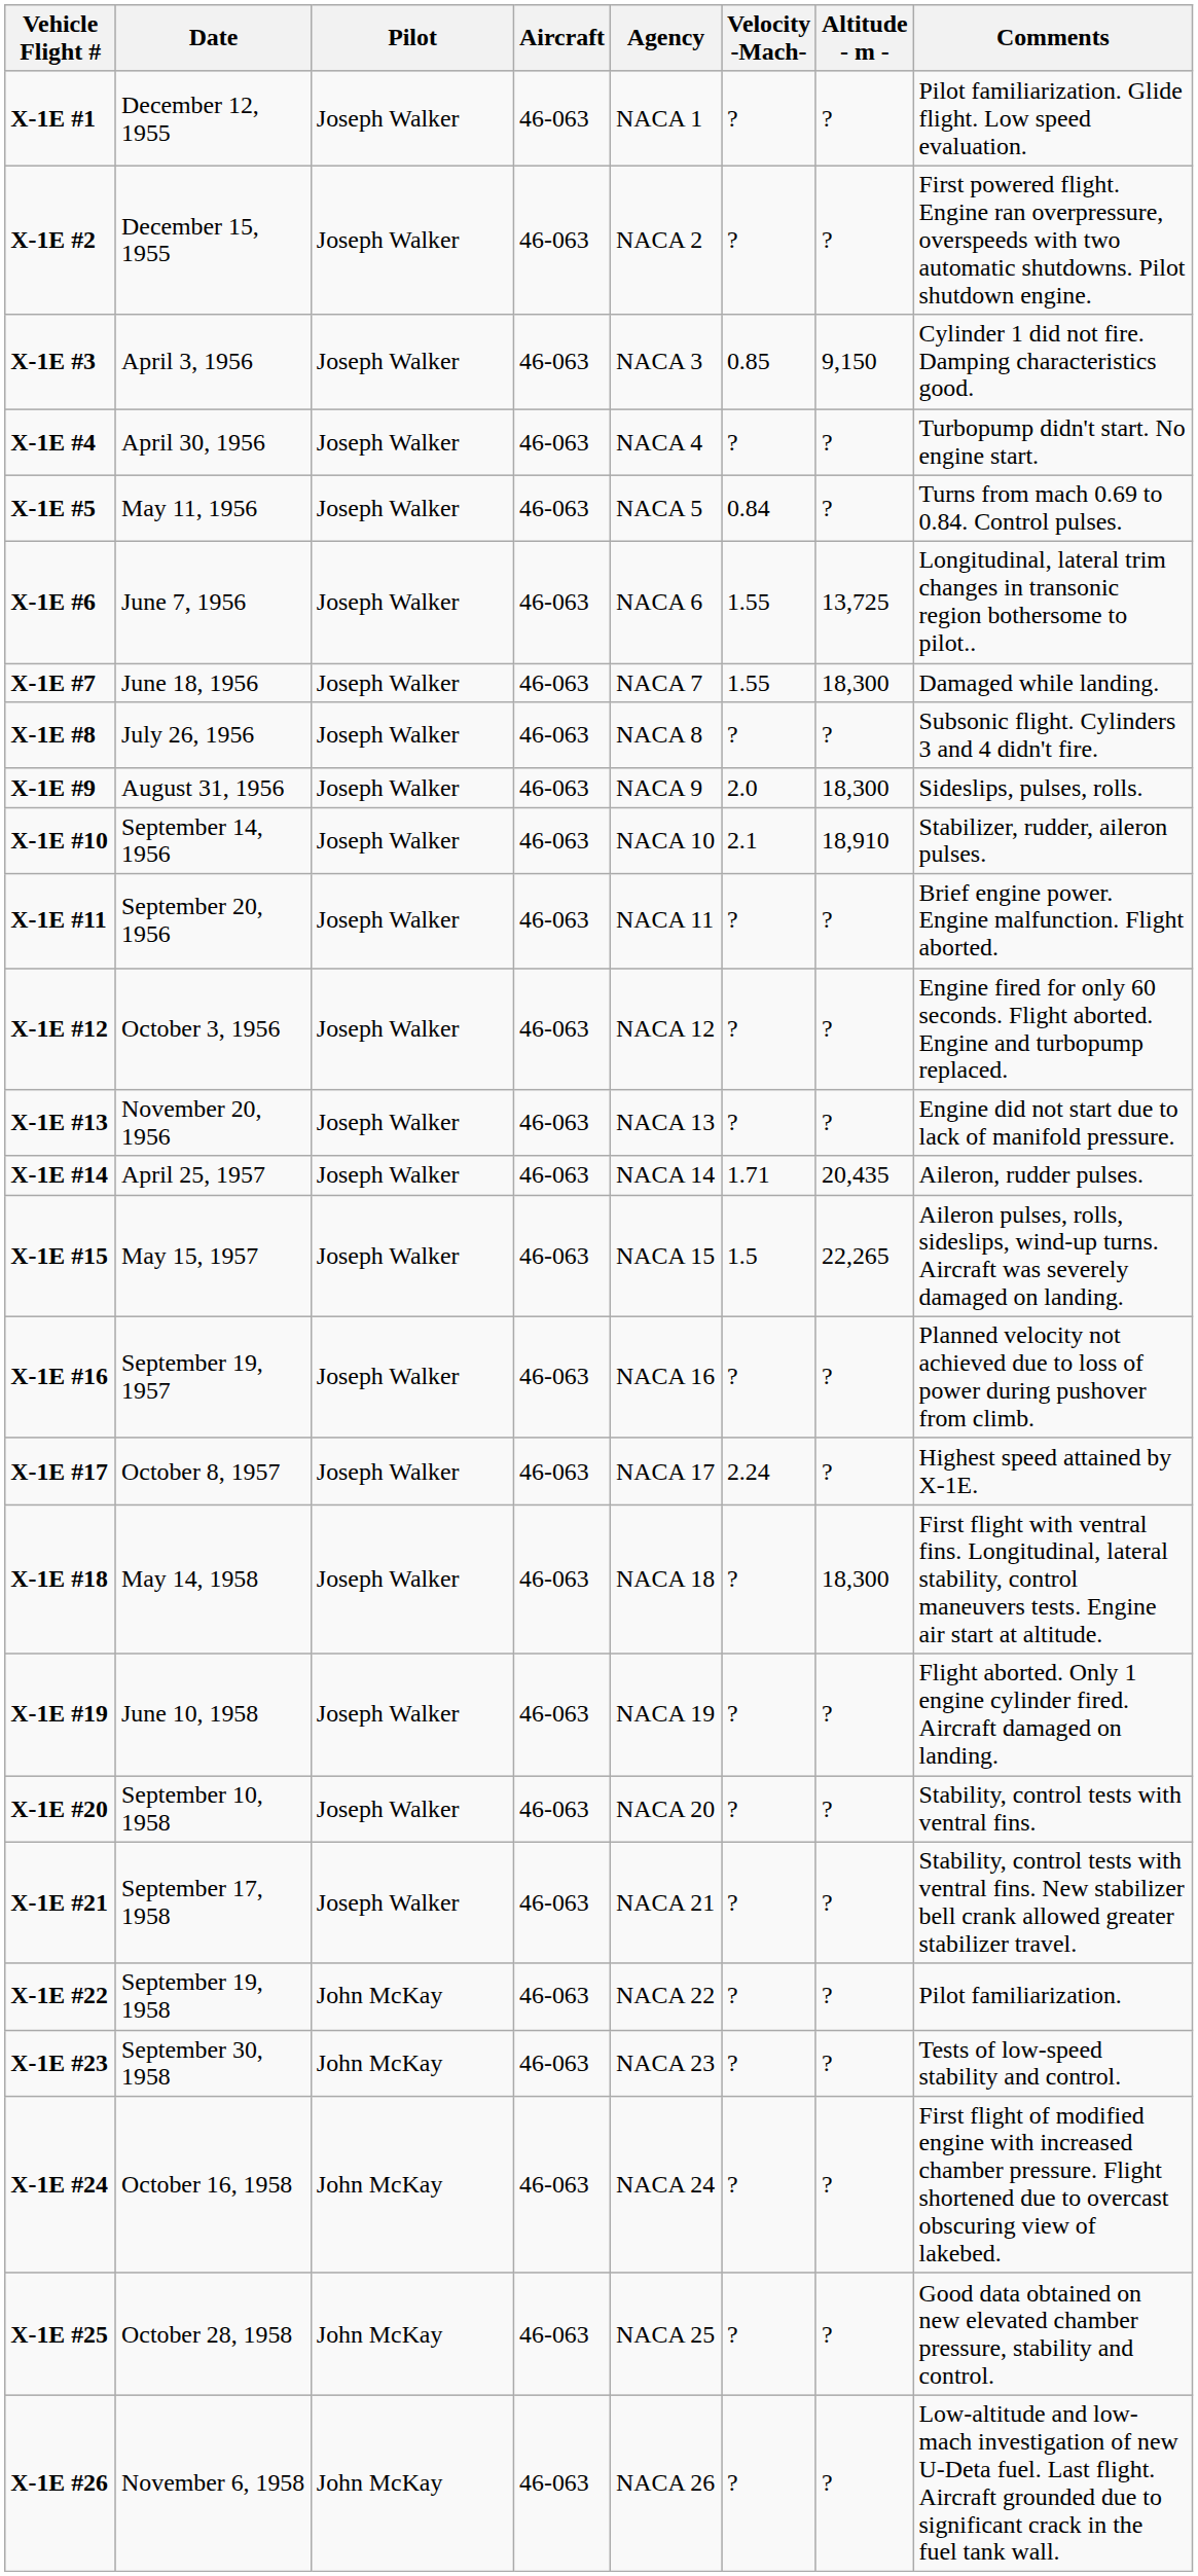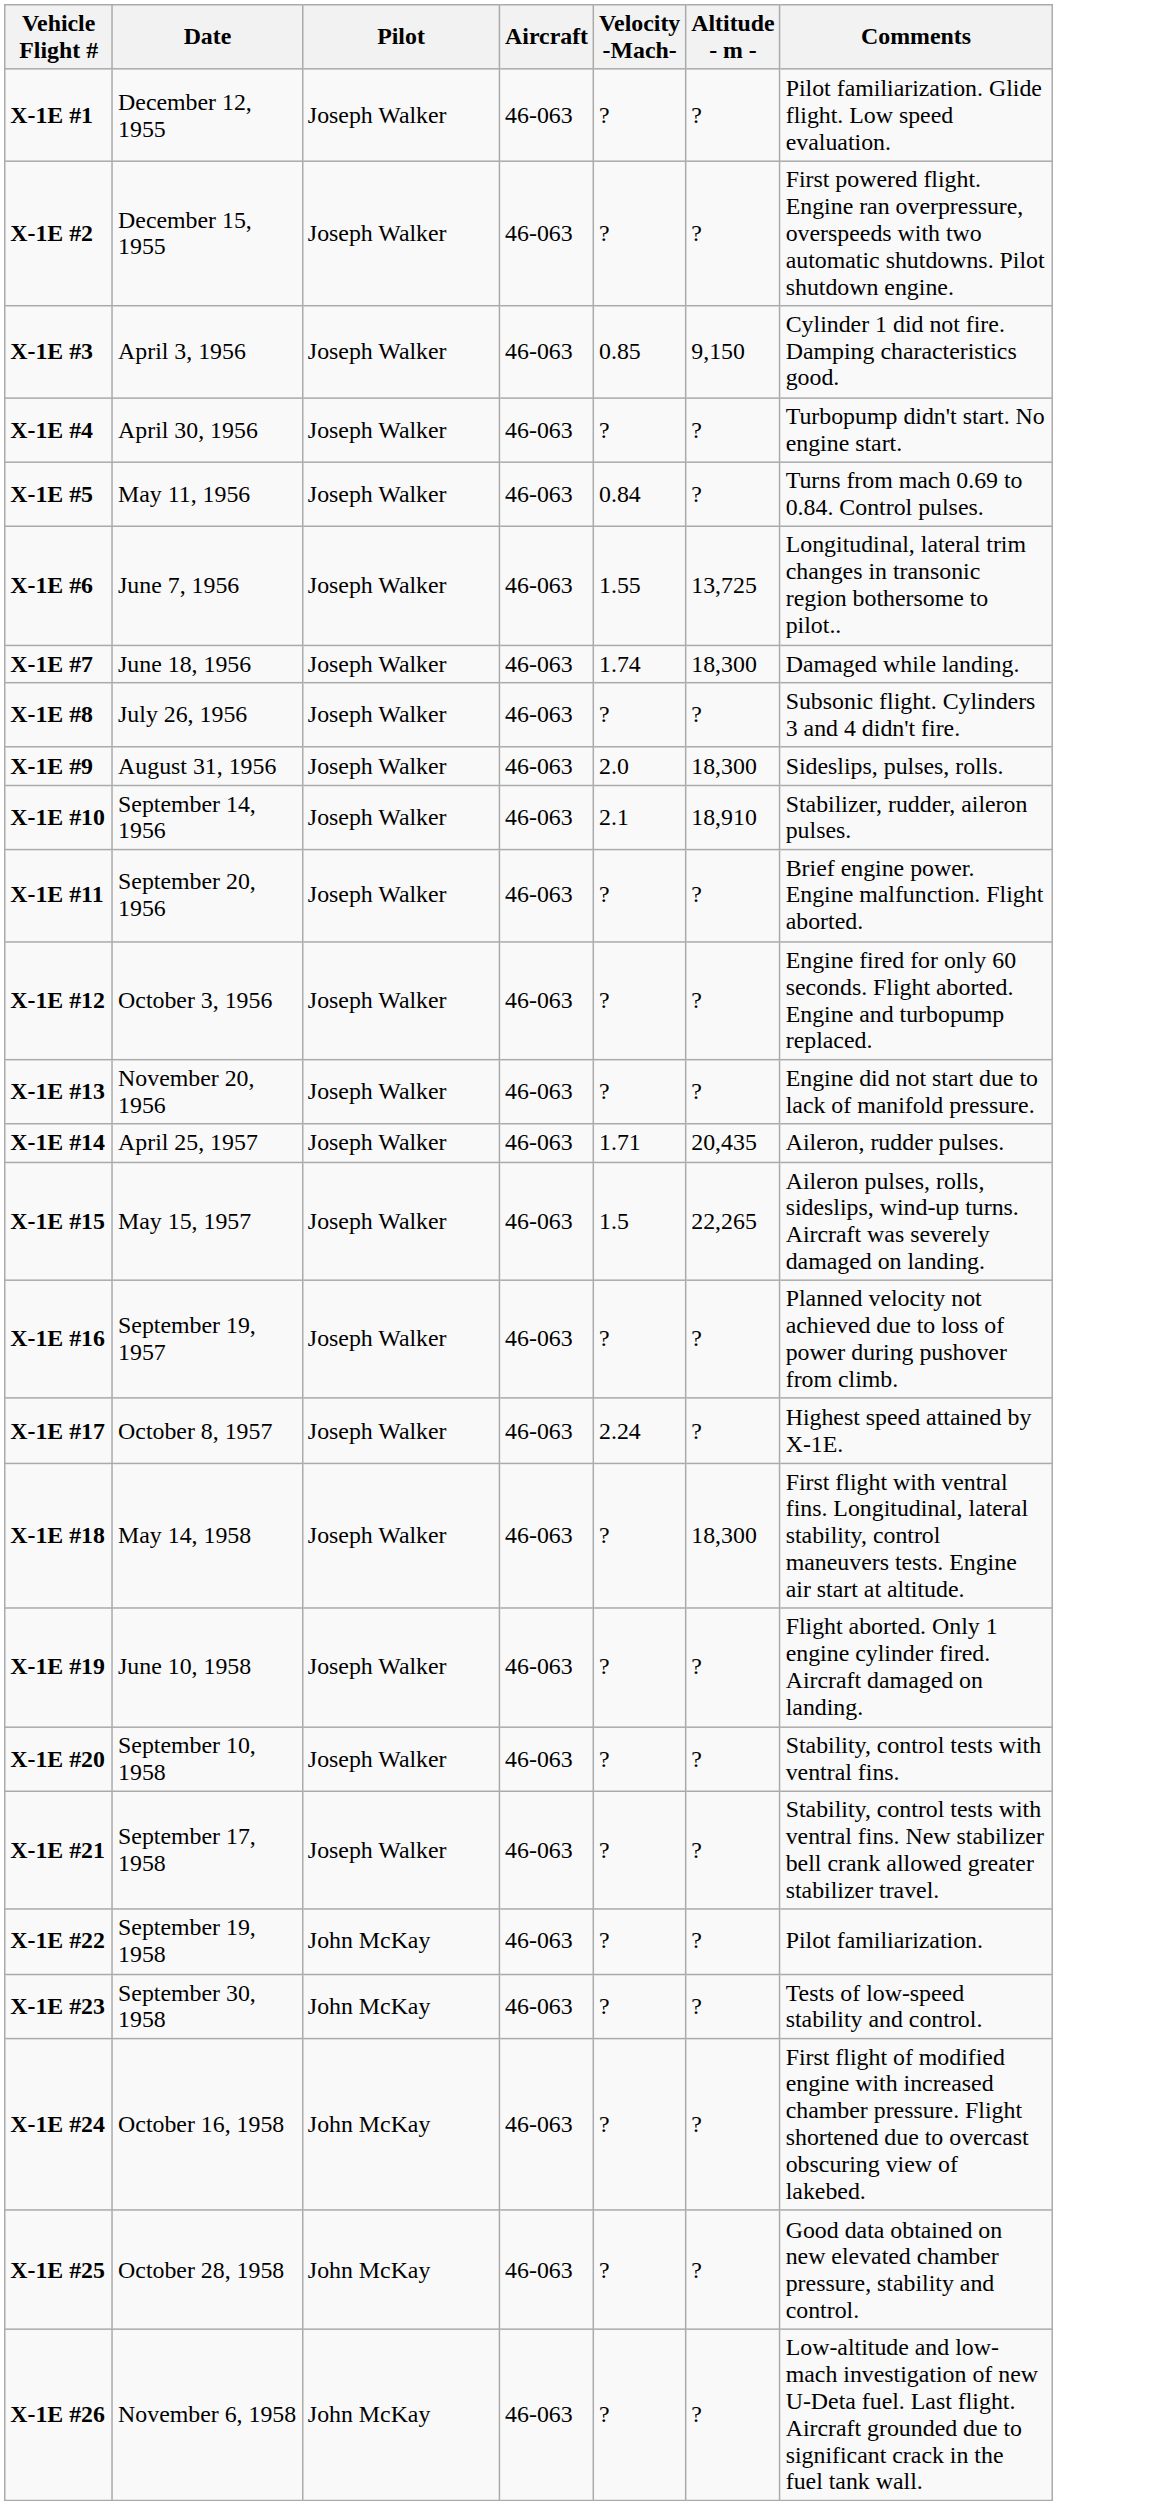- column: Agency | NACA 1 | NACA 2 | NACA 3 | NACA 4 | NACA 5 | NACA 6 | NACA 7 | NACA 8 | NACA 9 | NACA 10 | NACA 11 | NACA 12 | NACA 13 | NACA 14 | NACA 15 | NACA 16 | NACA 17 | NACA 18 | NACA 19 | NACA 20 | NACA 21 | NACA 22 | NACA 23 | NACA 24 | NACA 25 | NACA 26
X-1E #7 | Velocity -Mach-: 1.55 -> 1.74
